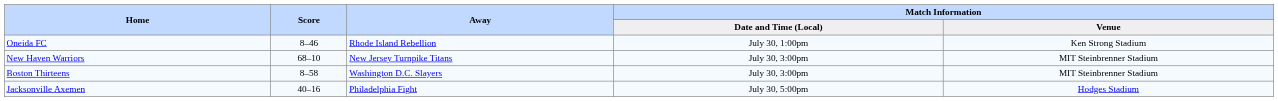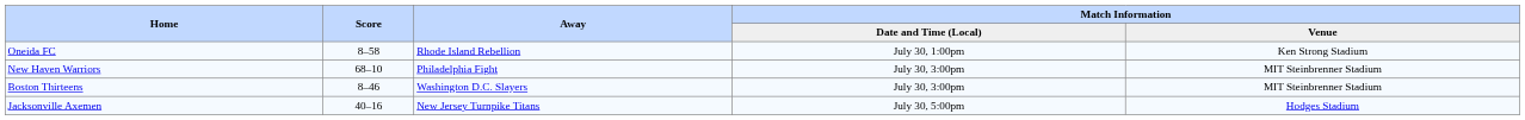Oneida FC | Score: 8–46 -> 8–58
New Haven Warriors | Away: New Jersey Turnpike Titans -> Philadelphia Fight
Boston Thirteens | Score: 8–58 -> 8–46
Jacksonville Axemen | Away: Philadelphia Fight -> New Jersey Turnpike Titans
